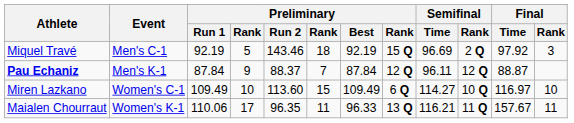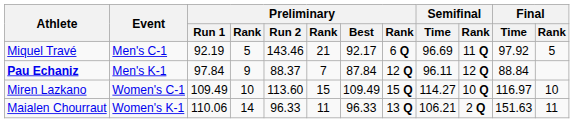Miquel Travé | column 6: 18 -> 21
Miquel Travé | Preliminary / Best: 92.19 -> 92.17
Miquel Travé | column 8: 15 Q -> 6 Q
Miquel Travé | Semifinal / Rank: 2 Q -> 11 Q
Miquel Travé | Final / Rank: 3 -> 5
Pau Echaniz | Preliminary / Run 1: 87.84 -> 97.84
Pau Echaniz | Final / Time: 88.87 -> 88.84
Miren Lazkano | column 8: 6 Q -> 15 Q
Maialen Chourraut | column 4: 17 -> 14
Maialen Chourraut | Preliminary / Run 2: 96.35 -> 96.33
Maialen Chourraut | Semifinal / Time: 116.21 -> 106.21
Maialen Chourraut | Semifinal / Rank: 11 Q -> 2 Q
Maialen Chourraut | Final / Time: 157.67 -> 151.63
